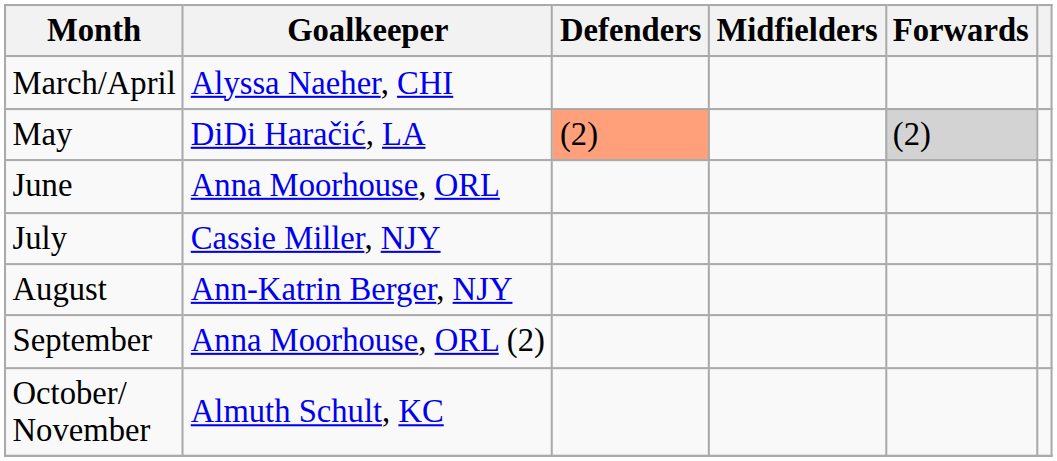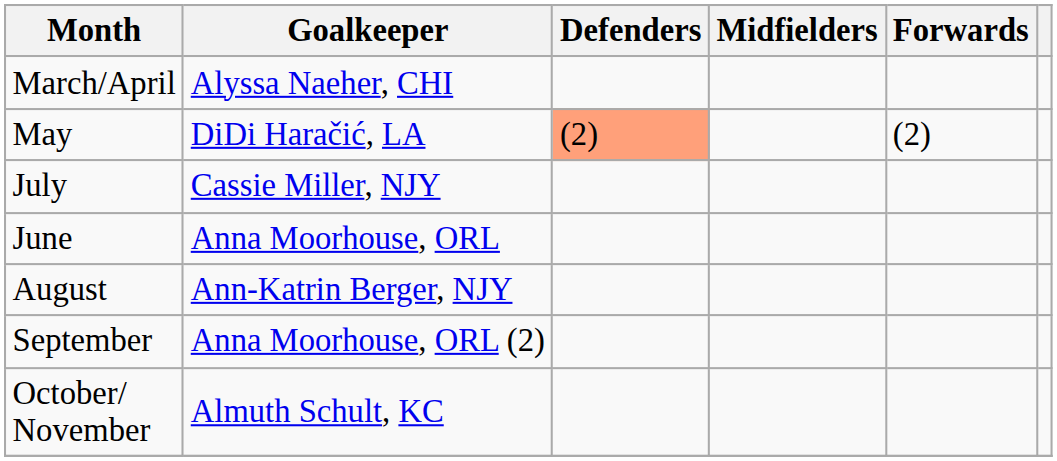May | Forwards: lightgrey background -> no background
rows swapped: June <-> July
